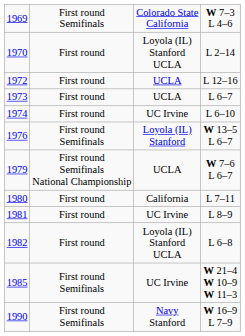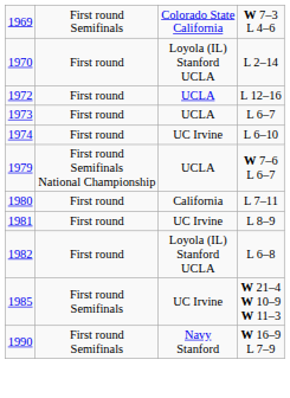- row: 1976 | First round Semifinals | Loyola (IL) Stanford | W 13–5 L 6–7
